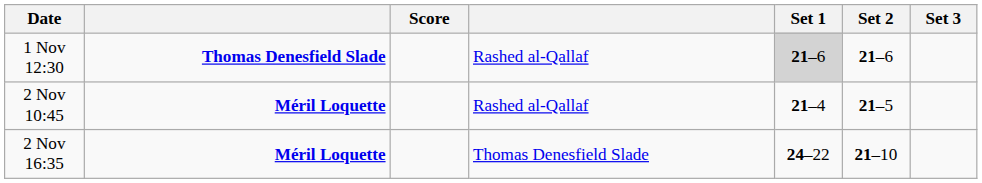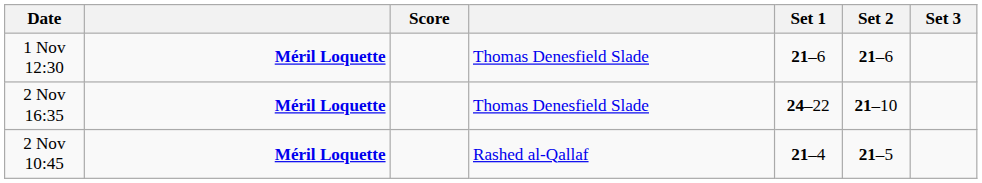1 Nov 12:30 | column 2: Thomas Denesfield Slade -> Méril Loquette
1 Nov 12:30 | column 4: Rashed al-Qallaf -> Thomas Denesfield Slade
1 Nov 12:30 | Set 1: lightgrey background -> no background
rows swapped: 2 Nov 10:45 <-> 2 Nov 16:35
